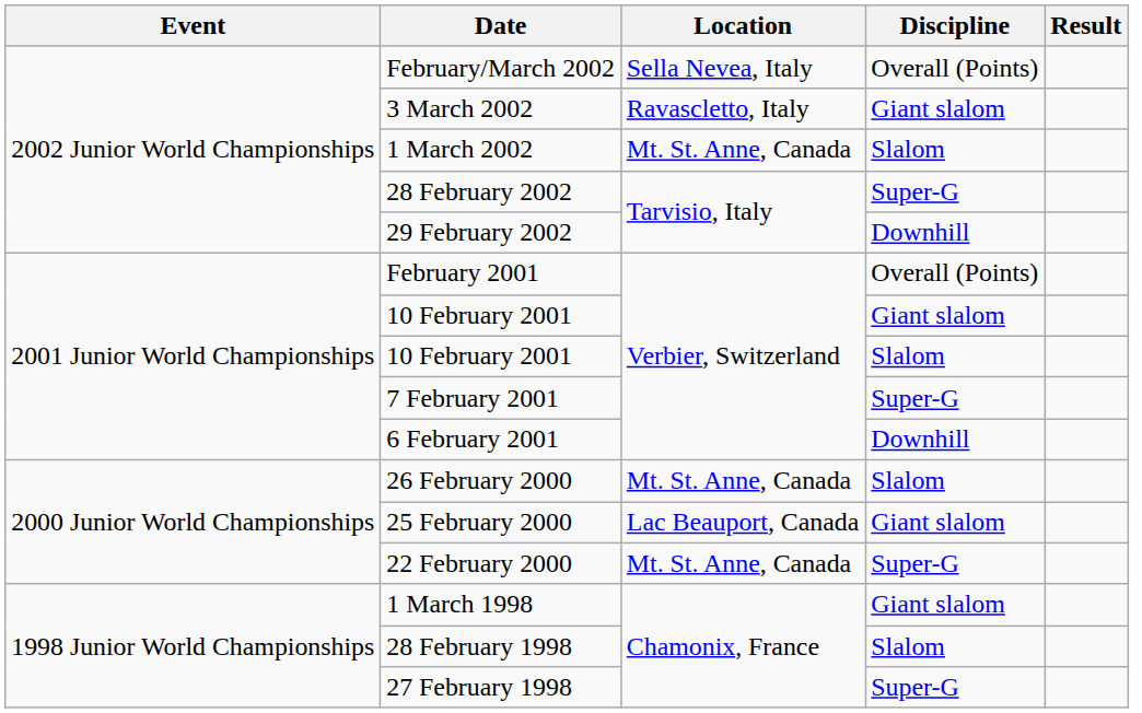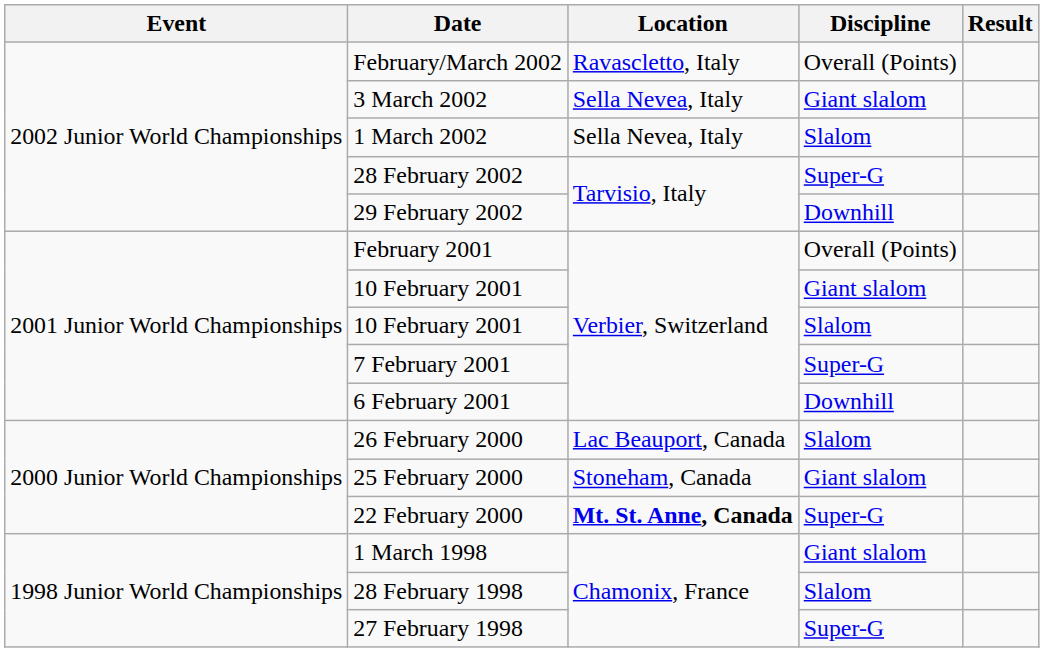February/March 2002 | Location: Sella Nevea, Italy -> Ravascletto, Italy
3 March 2002 | Location: Ravascletto, Italy -> Sella Nevea, Italy
1 March 2002 | Location: Mt. St. Anne, Canada -> Sella Nevea, Italy
26 February 2000 | Location: Mt. St. Anne, Canada -> Lac Beauport, Canada
25 February 2000 | Location: Lac Beauport, Canada -> Stoneham, Canada
22 February 2000 | Location: normal -> bold
